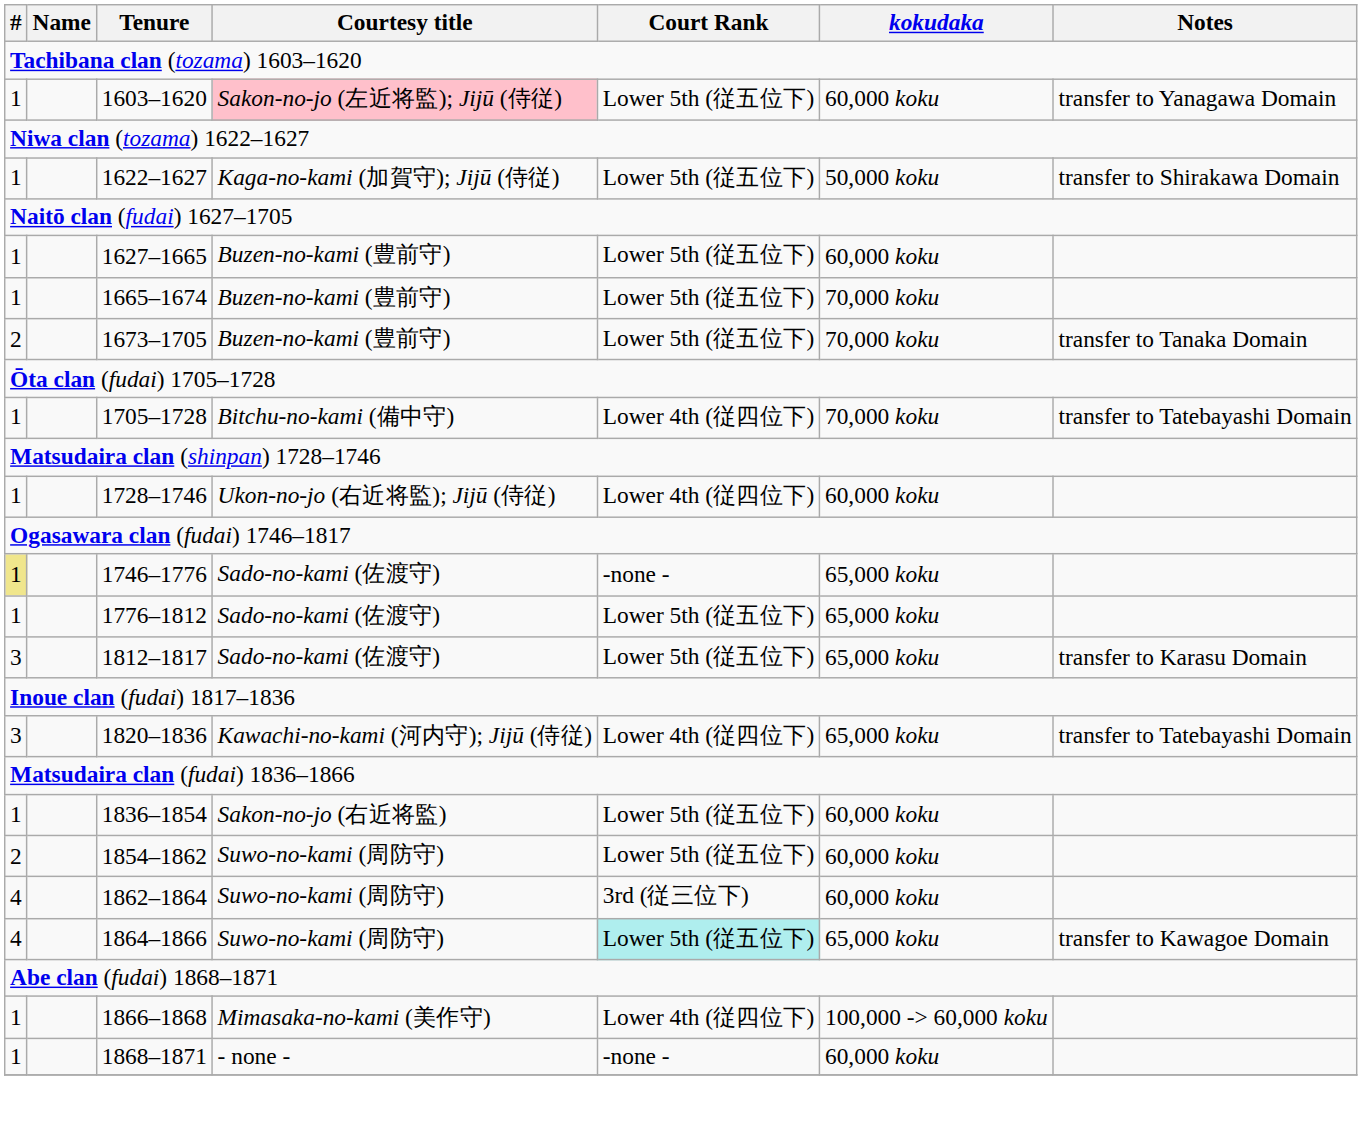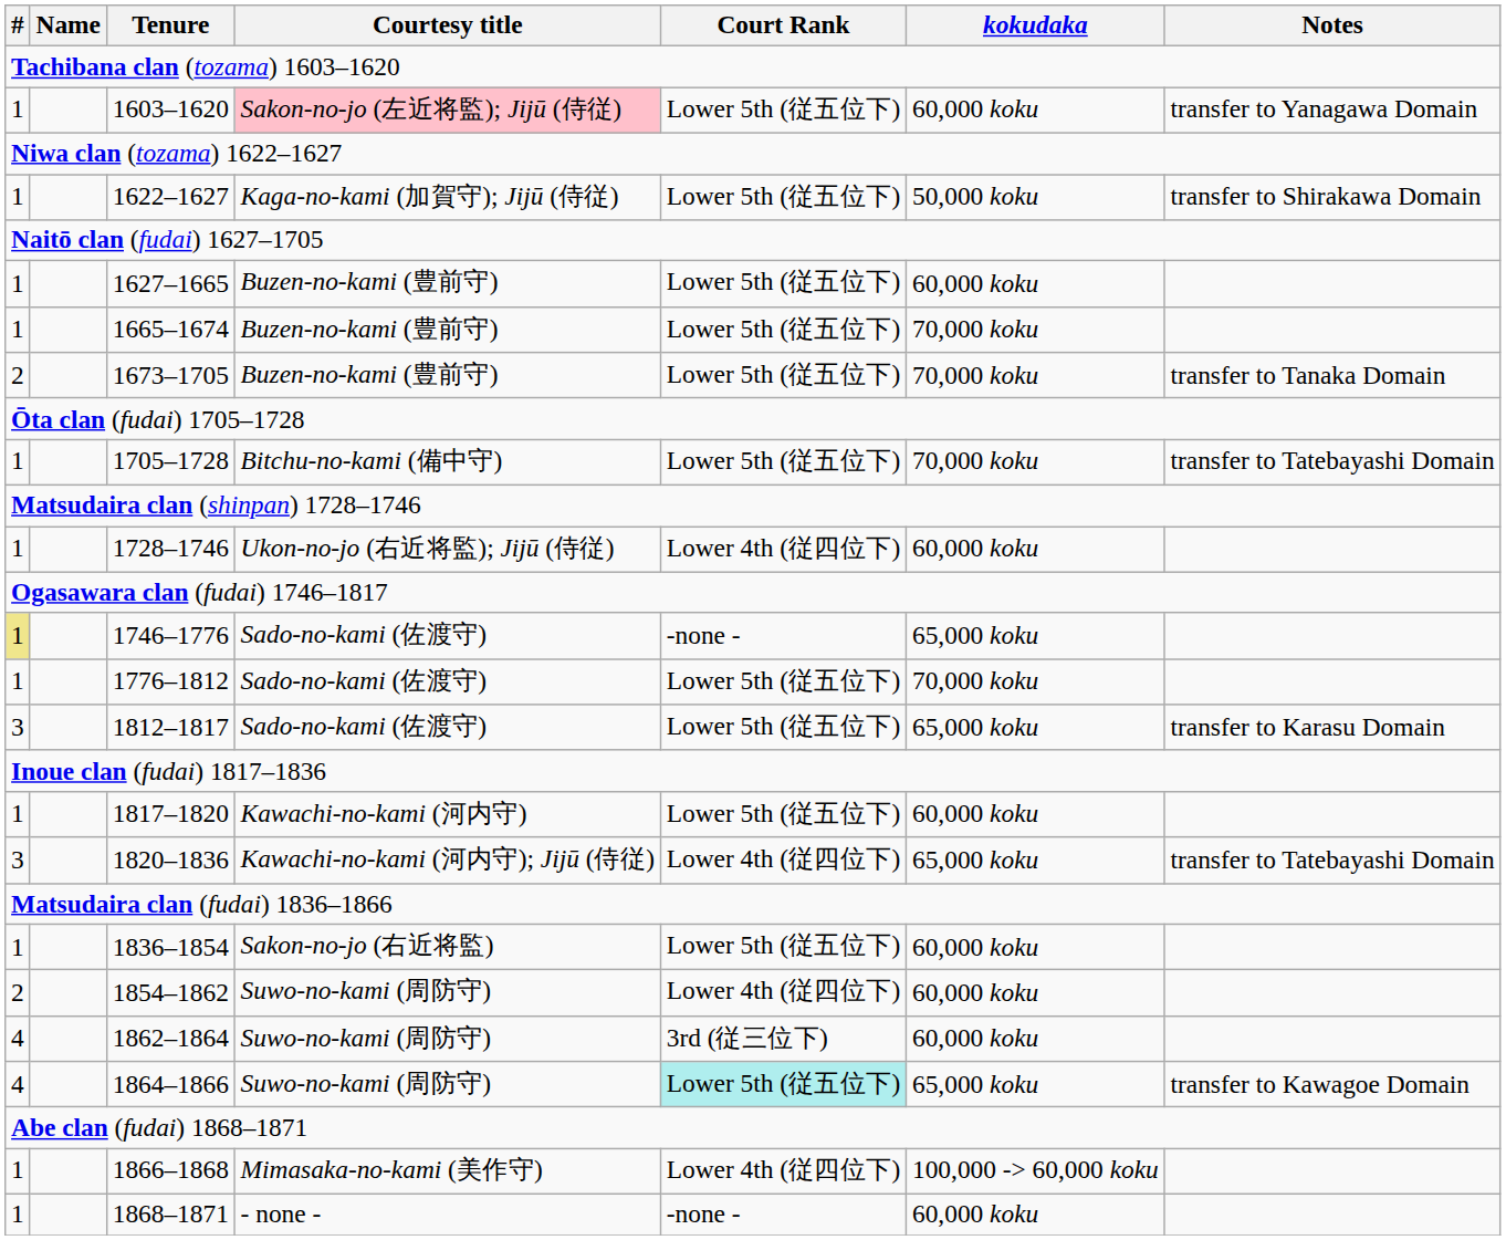1705–1728 | Court Rank: Lower 4th (従四位下) -> Lower 5th (従五位下)
1776–1812 | kokudaka: 65,000 koku -> 70,000 koku
+ row: 1 | 1817–1820 | Kawachi-no-kami (河内守) | Lower 5th (従五位下) | 60,000 koku
1854–1862 | Court Rank: Lower 5th (従五位下) -> Lower 4th (従四位下)
